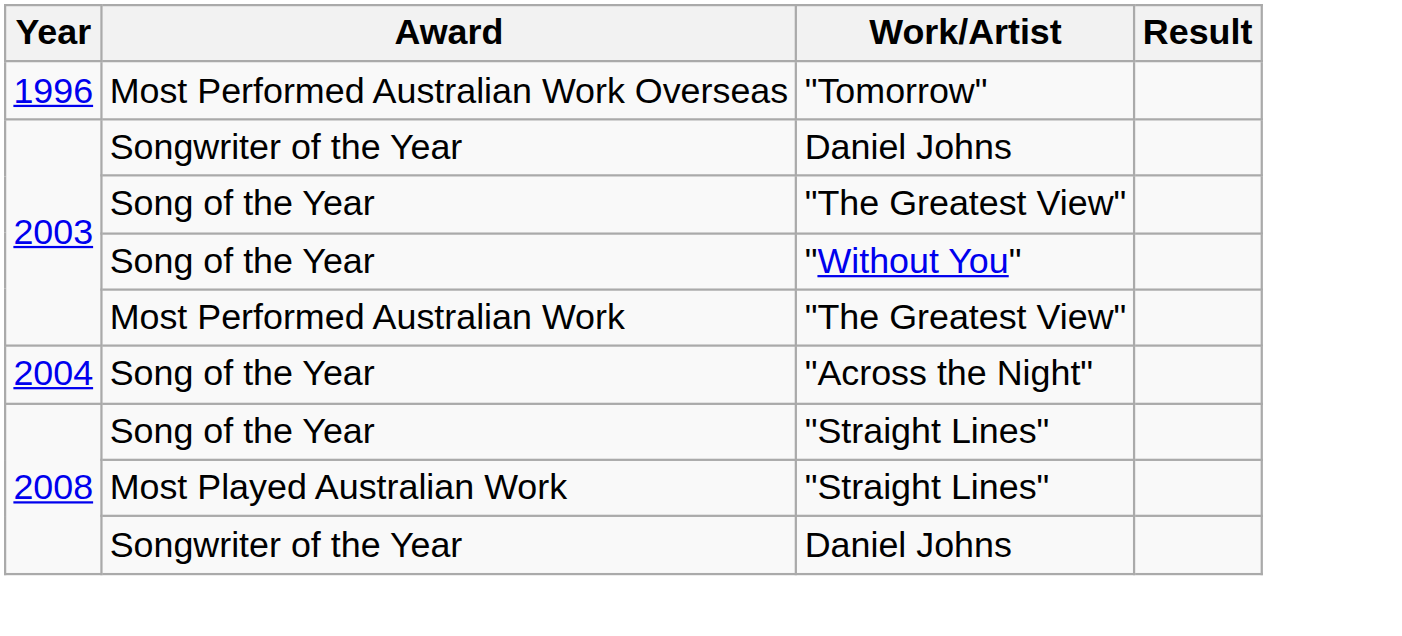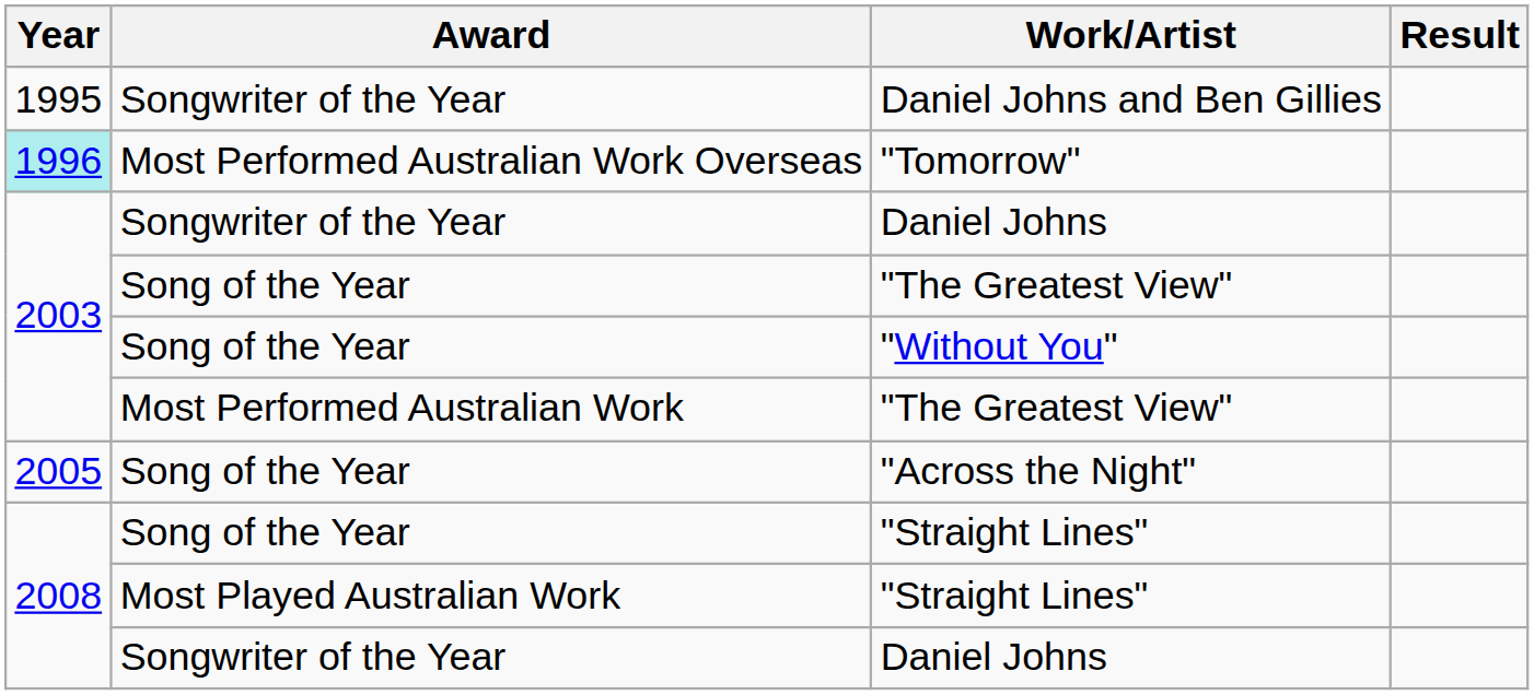+ row: 1995 | Songwriter of the Year | Daniel Johns and Ben Gillies
"Tomorrow" | Year: no background -> paleturquoise background
"Across the Night" | Year: 2004 -> 2005
